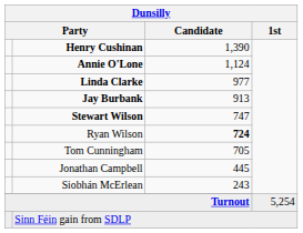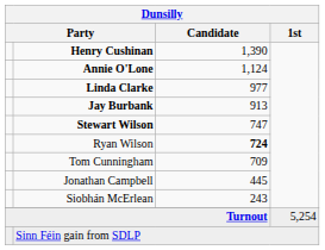Tom Cunningham | Dunsilly / Candidate: 705 -> 709
